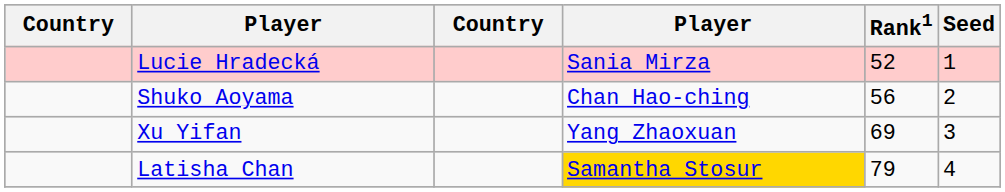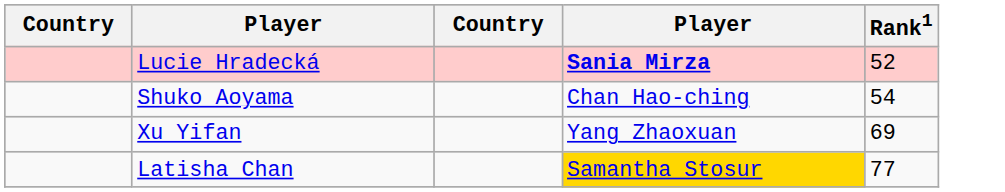- column: Seed | 1 | 2 | 3 | 4
Lucie Hradecká | column 4: normal -> bold
Shuko Aoyama | Rank1: 56 -> 54
Latisha Chan | Rank1: 79 -> 77
